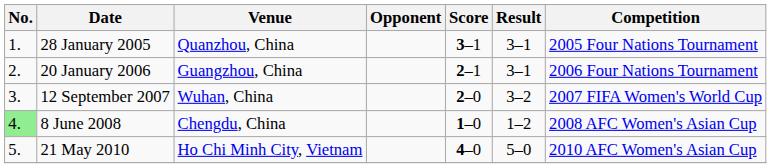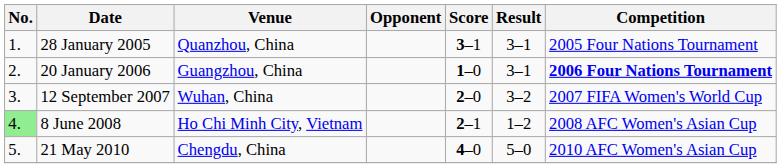20 January 2006 | Score: 2–1 -> 1–0
20 January 2006 | Competition: normal -> bold
8 June 2008 | Venue: Chengdu, China -> Ho Chi Minh City, Vietnam
8 June 2008 | Score: 1–0 -> 2–1
21 May 2010 | Venue: Ho Chi Minh City, Vietnam -> Chengdu, China
